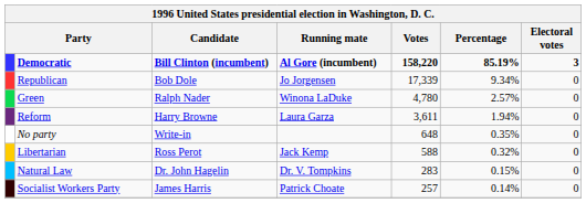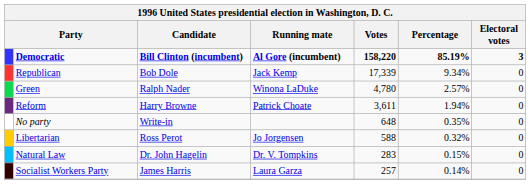Republican | Running mate: Jo Jorgensen -> Jack Kemp
Reform | Running mate: Laura Garza -> Patrick Choate
Libertarian | Running mate: Jack Kemp -> Jo Jorgensen
Socialist Workers Party | Running mate: Patrick Choate -> Laura Garza
